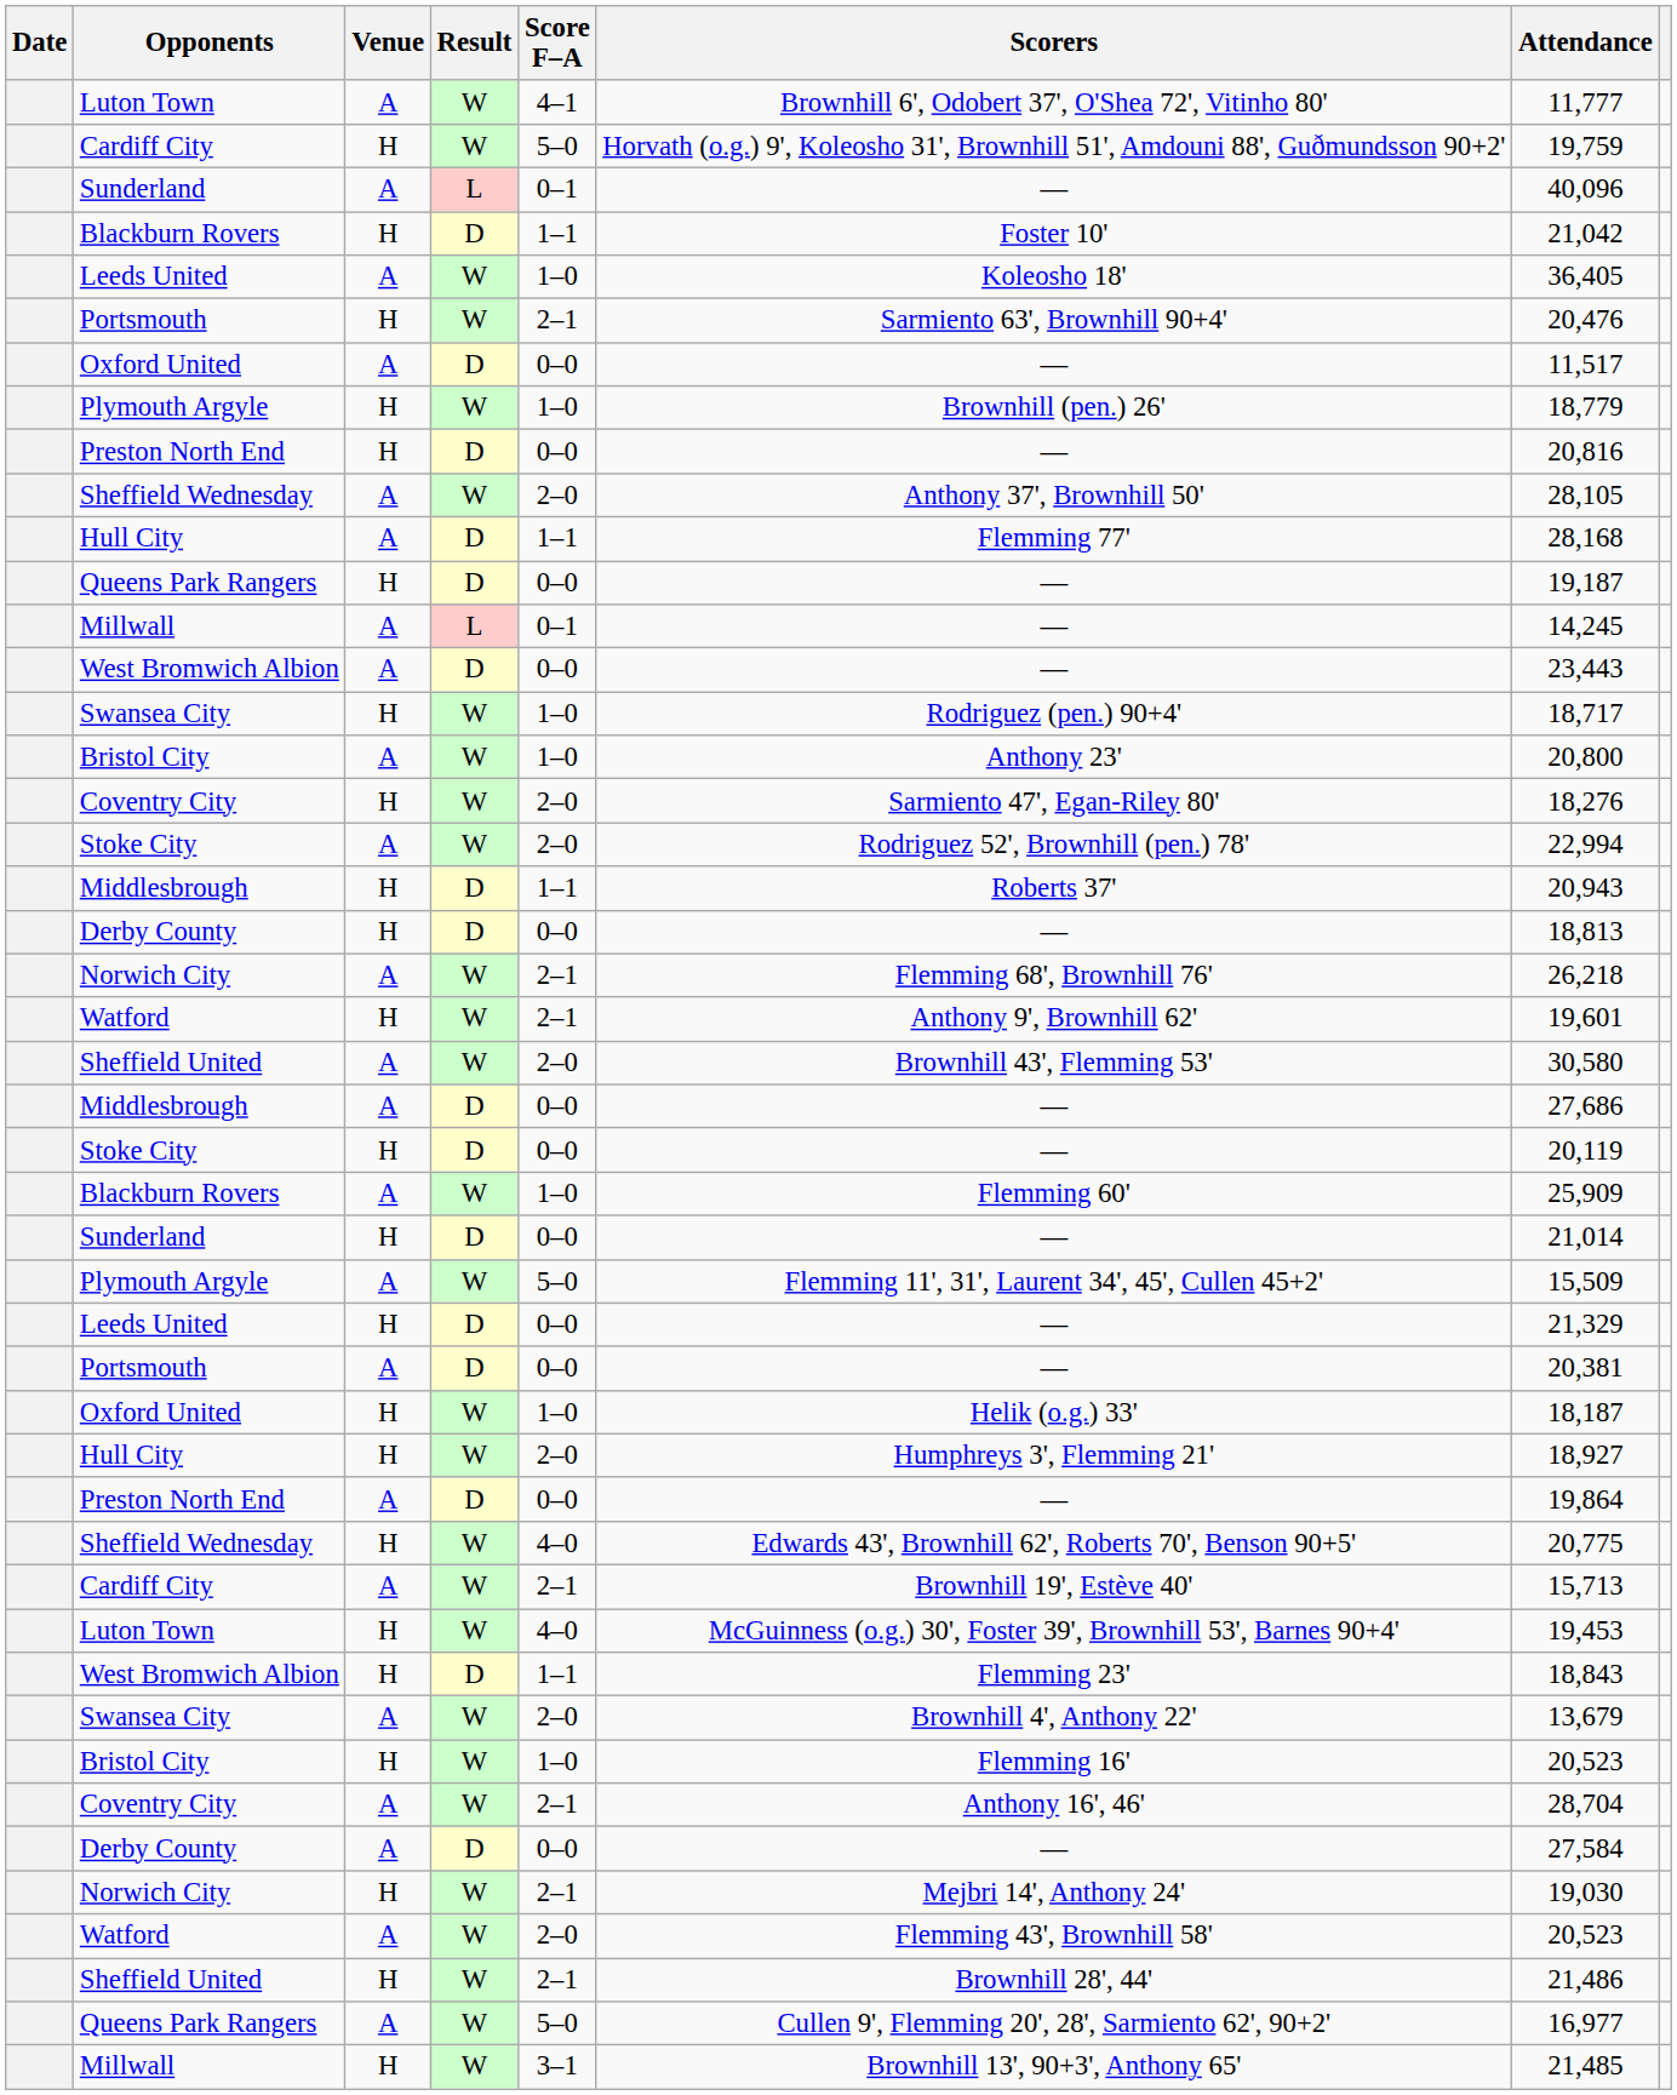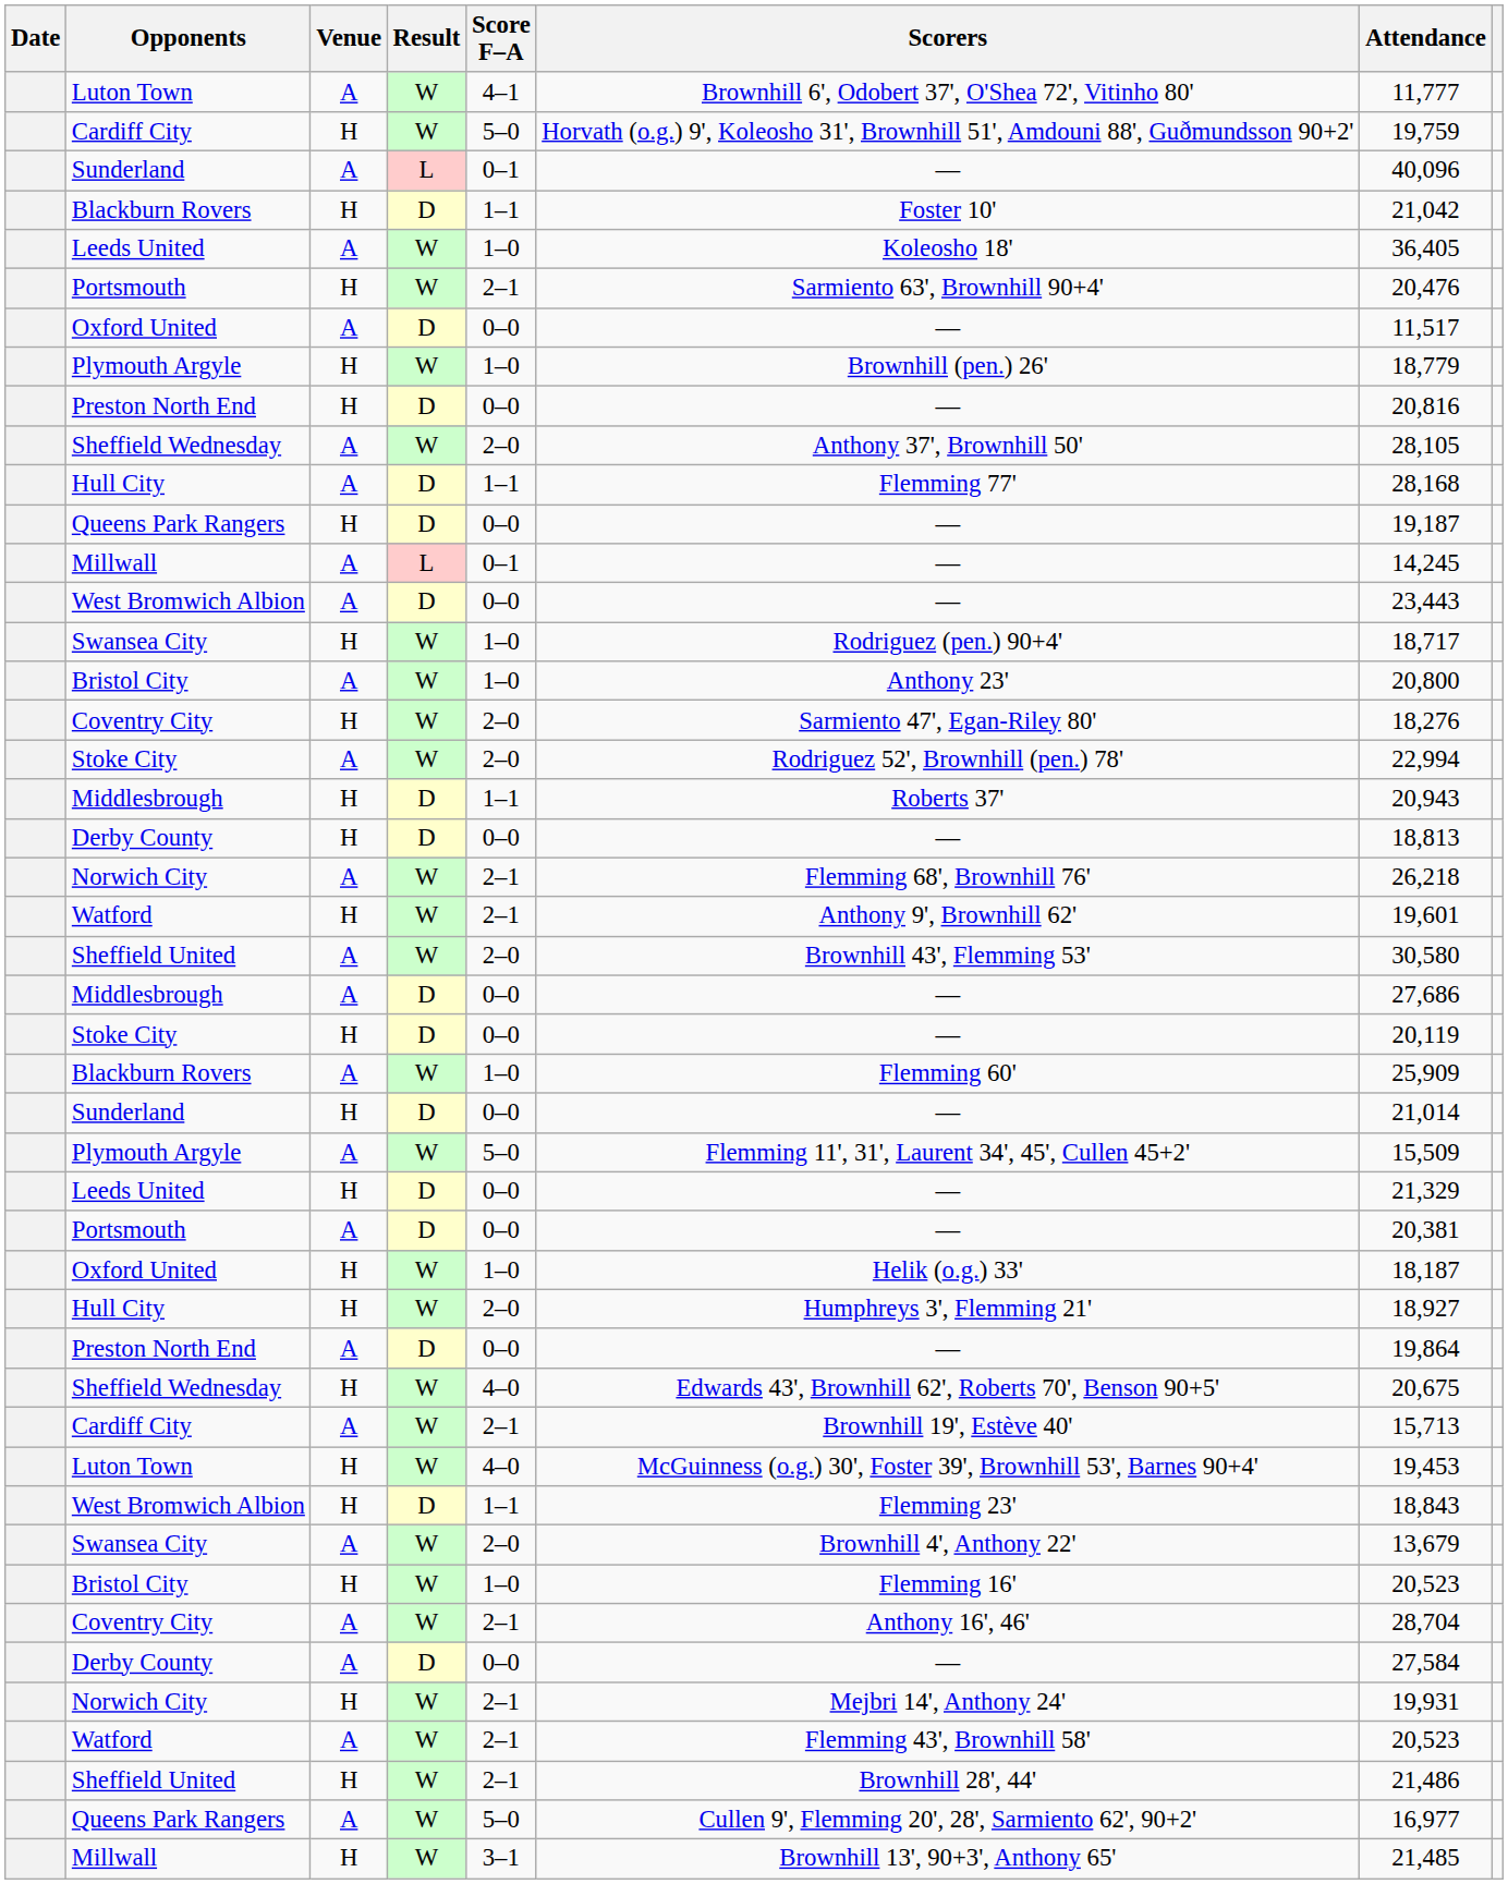Sheffield Wednesday / H | Attendance: 20,775 -> 20,675
Norwich City / H | Attendance: 19,030 -> 19,931
Watford / A | Score F–A: 2–0 -> 2–1
